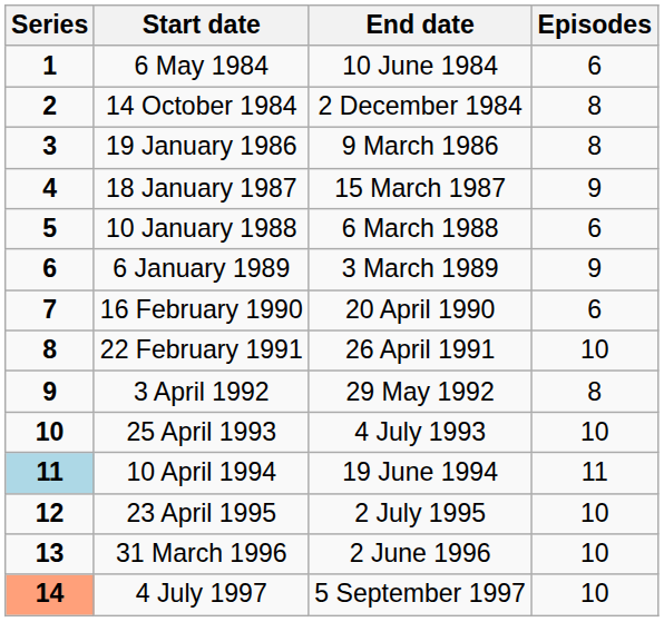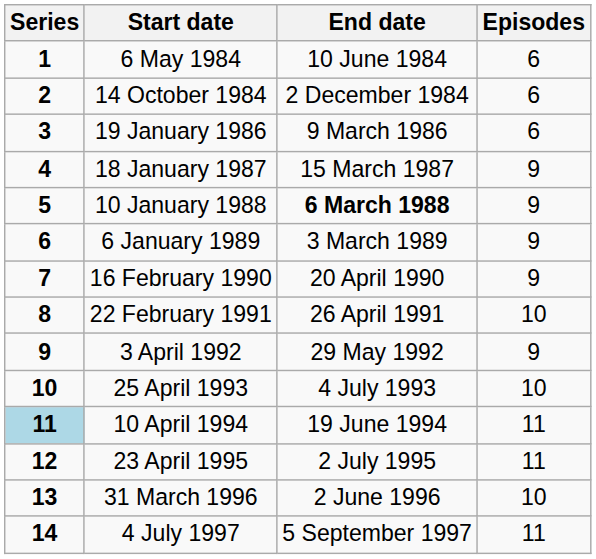14 October 1984 | Episodes: 8 -> 6
19 January 1986 | Episodes: 8 -> 6
10 January 1988 | End date: normal -> bold
10 January 1988 | Episodes: 6 -> 9
16 February 1990 | Episodes: 6 -> 9
3 April 1992 | Episodes: 8 -> 9
23 April 1995 | Episodes: 10 -> 11
4 July 1997 | Series: lightsalmon background -> no background
4 July 1997 | Episodes: 10 -> 11
